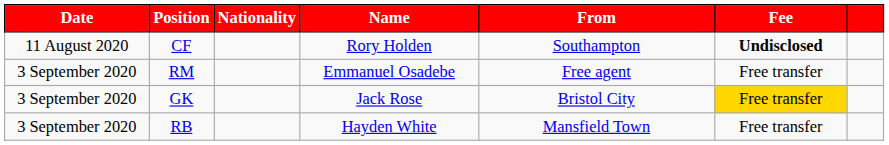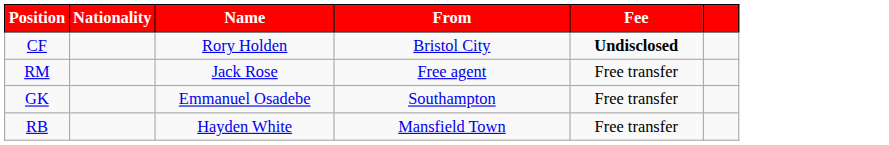- column: Date | 11 August 2020 | 3 September 2020 | 3 September 2020 | 3 September 2020
CF | From: Southampton -> Bristol City
RM | Name: Emmanuel Osadebe -> Jack Rose
GK | Name: Jack Rose -> Emmanuel Osadebe
GK | From: Bristol City -> Southampton
GK | Fee: gold background -> no background
